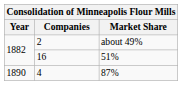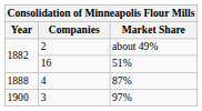4 | Year: 1890 -> 1888
+ row: 1900 | 3 | 97%
